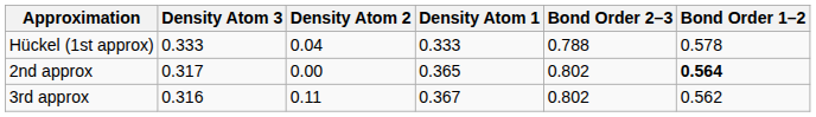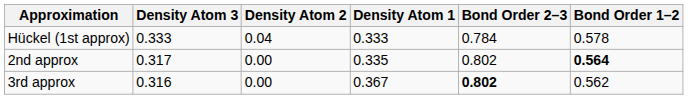Hückel (1st approx) | Bond Order 2–3: 0.788 -> 0.784
2nd approx | Density Atom 1: 0.365 -> 0.335
3rd approx | Density Atom 2: 0.11 -> 0.00
3rd approx | Bond Order 2–3: normal -> bold
